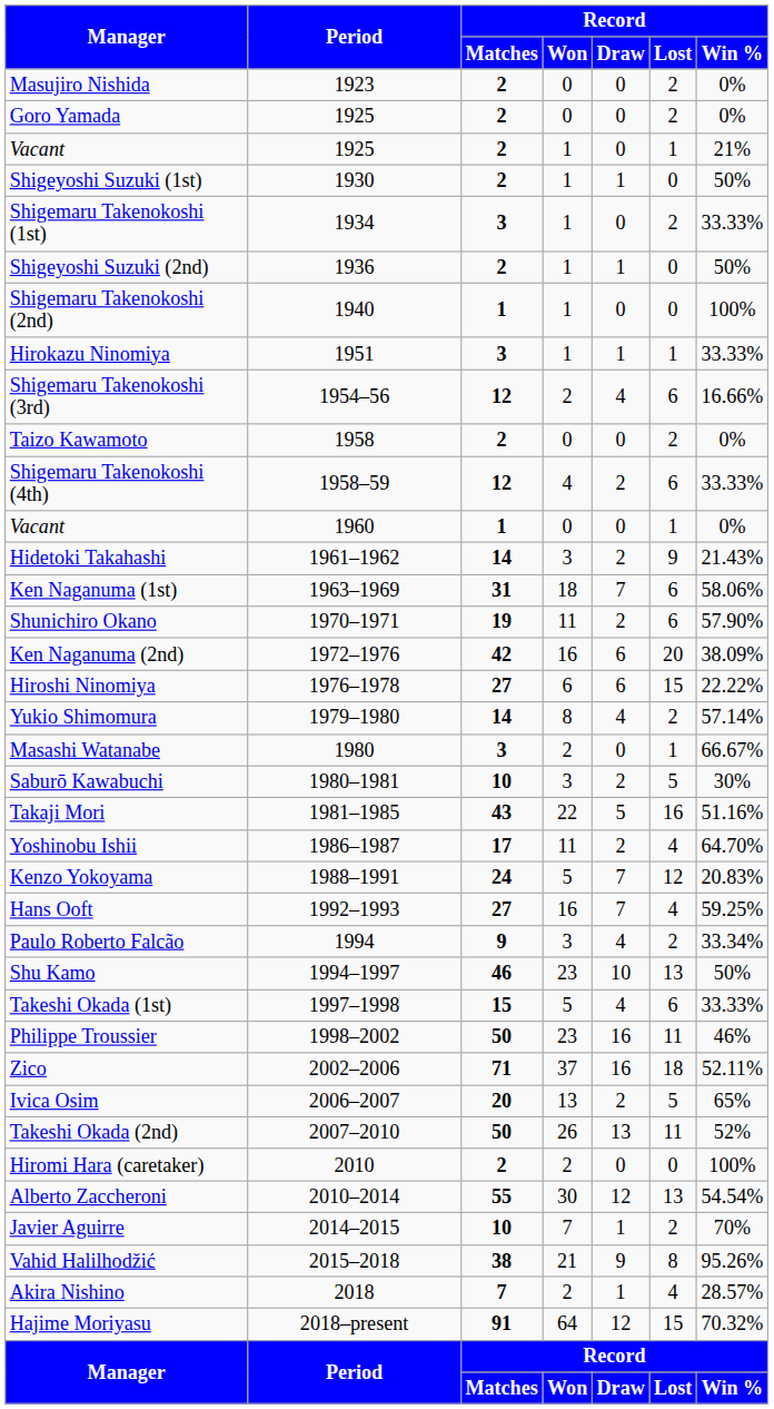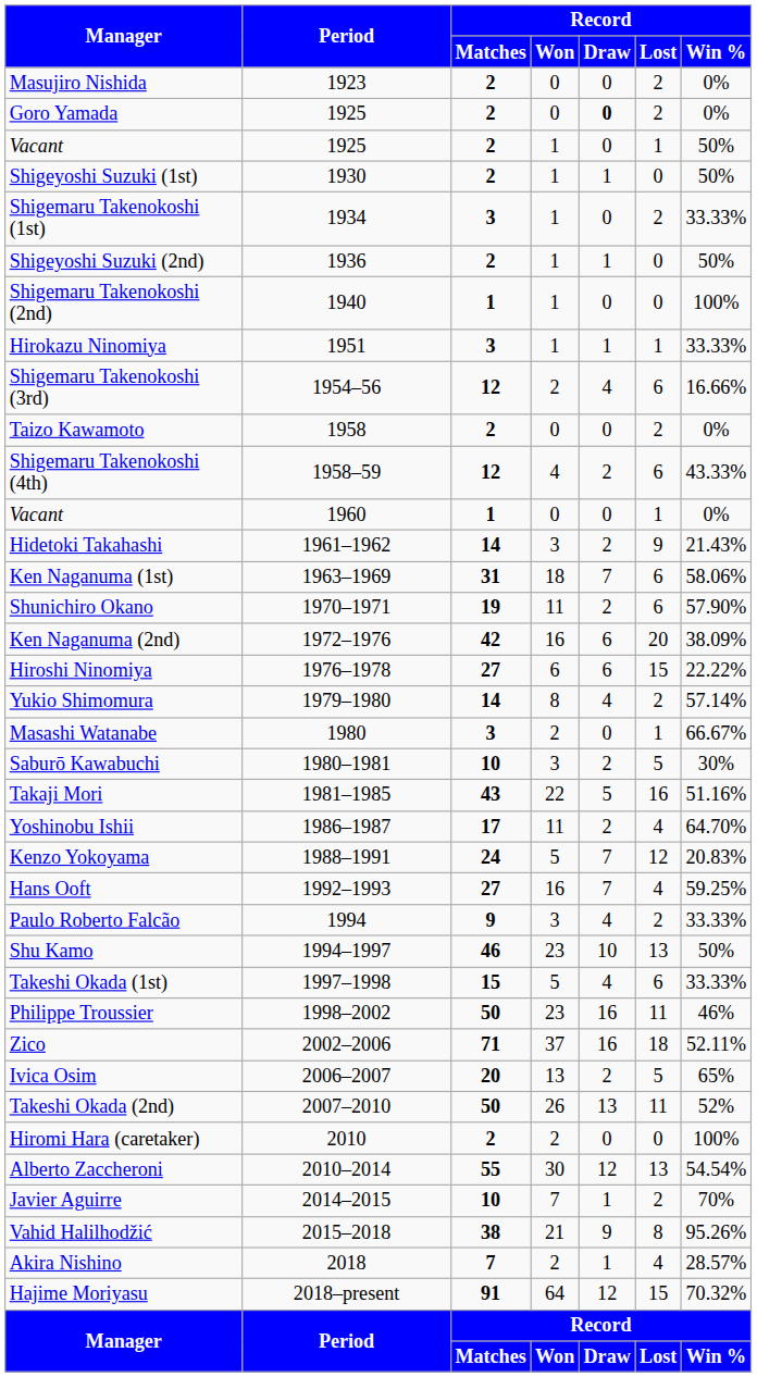Goro Yamada | Record / Draw: normal -> bold
Vacant / 1925 | Record / Win %: 21% -> 50%
Shigemaru Takenokoshi (4th) | Record / Win %: 33.33% -> 43.33%
Paulo Roberto Falcão | Record / Win %: 33.34% -> 33.33%
